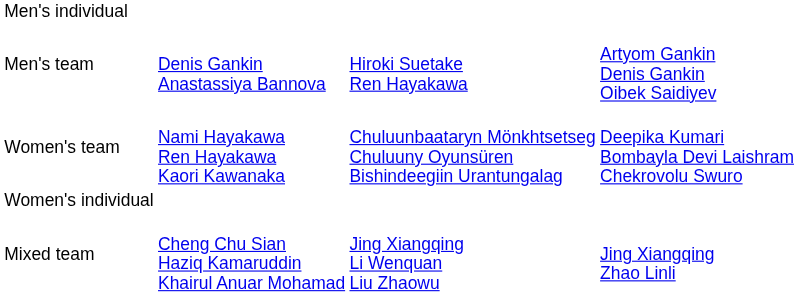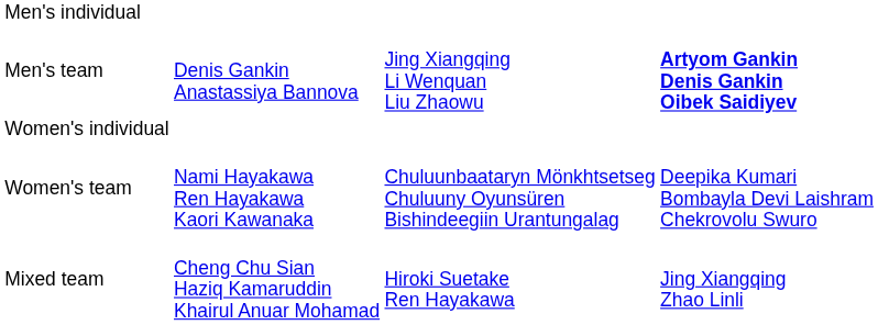Men's team | column 3: Hiroki Suetake Ren Hayakawa -> Jing Xiangqing Li Wenquan Liu Zhaowu
Men's team | column 4: normal -> bold
rows swapped: Women's individual <-> Women's team
Mixed team | column 3: Jing Xiangqing Li Wenquan Liu Zhaowu -> Hiroki Suetake Ren Hayakawa
